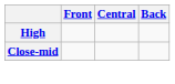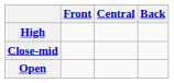+ row: Open
